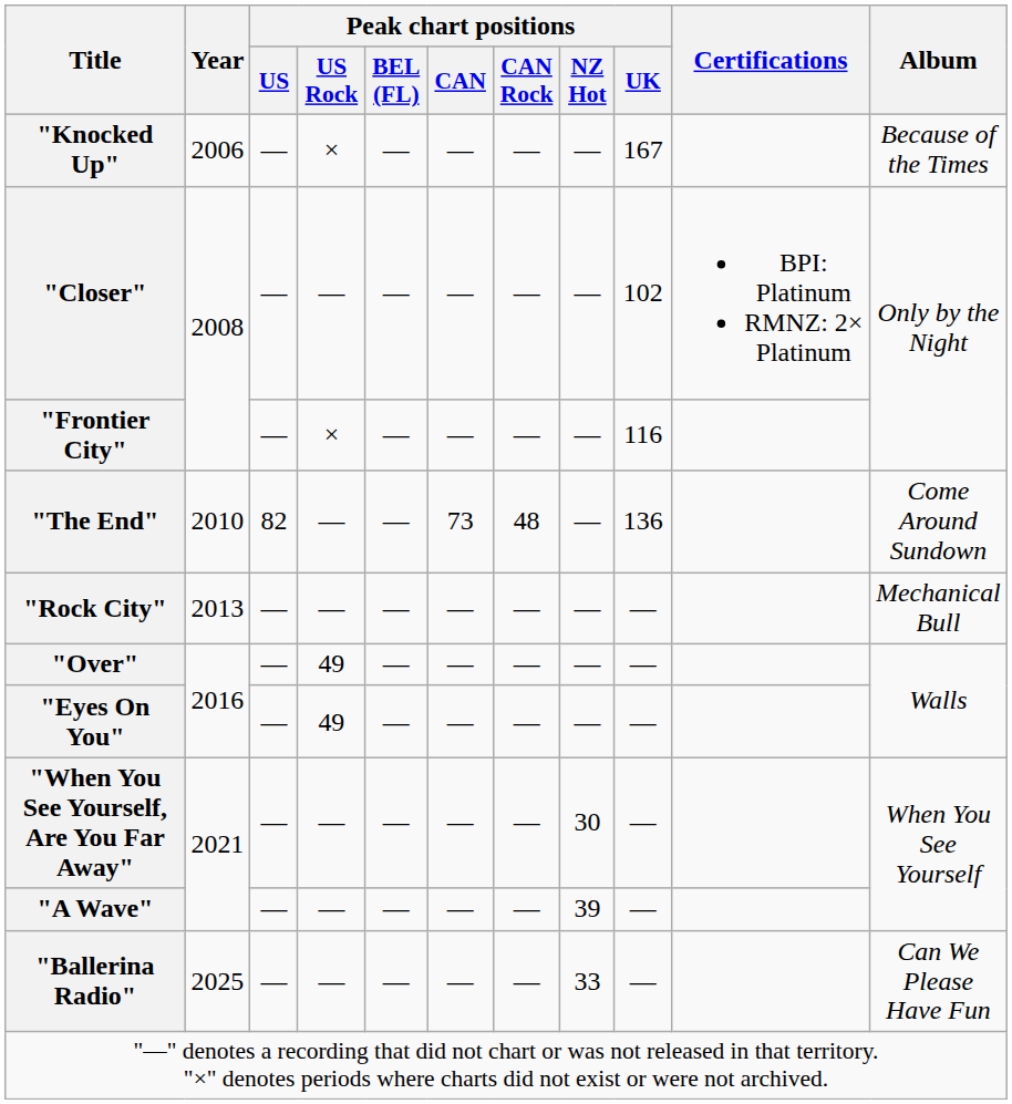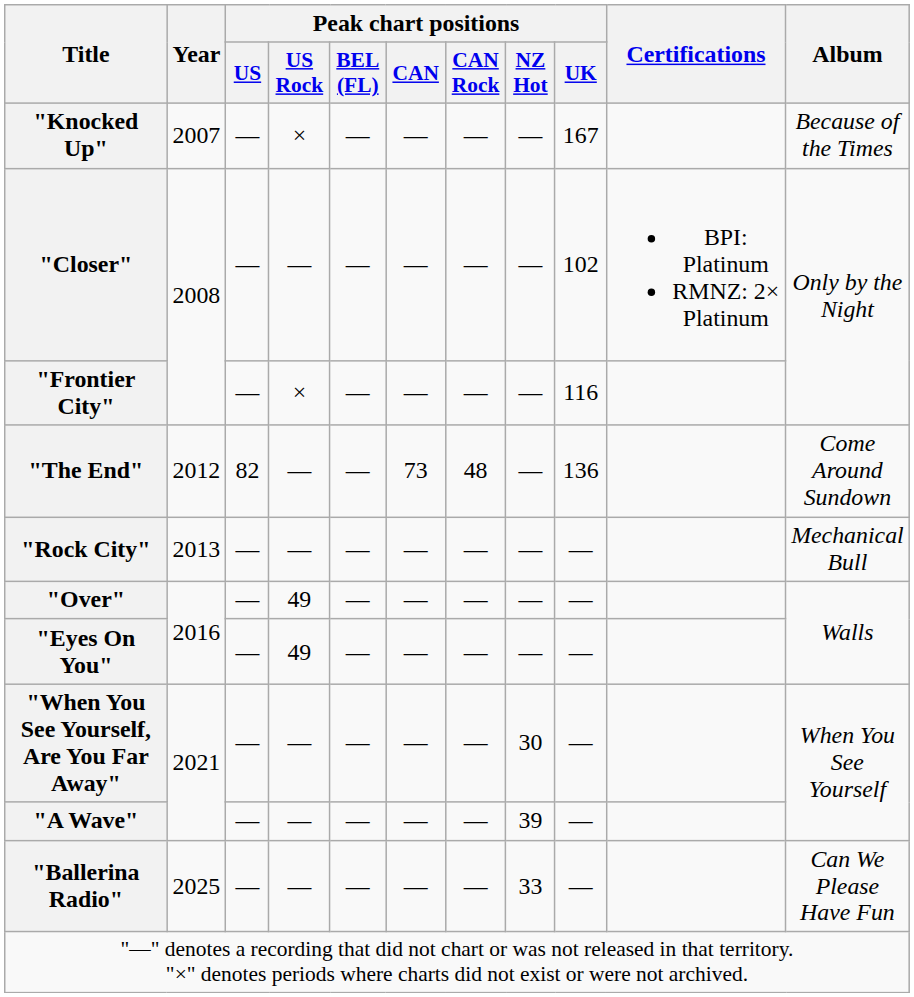"Knocked Up" | Year: 2006 -> 2007
"The End" | Year: 2010 -> 2012
